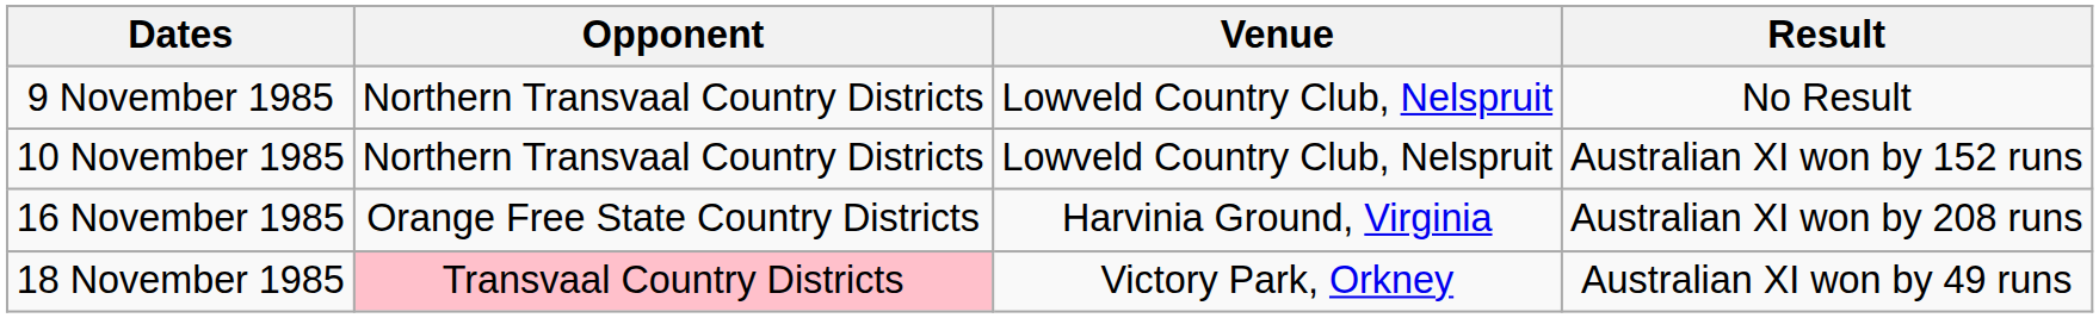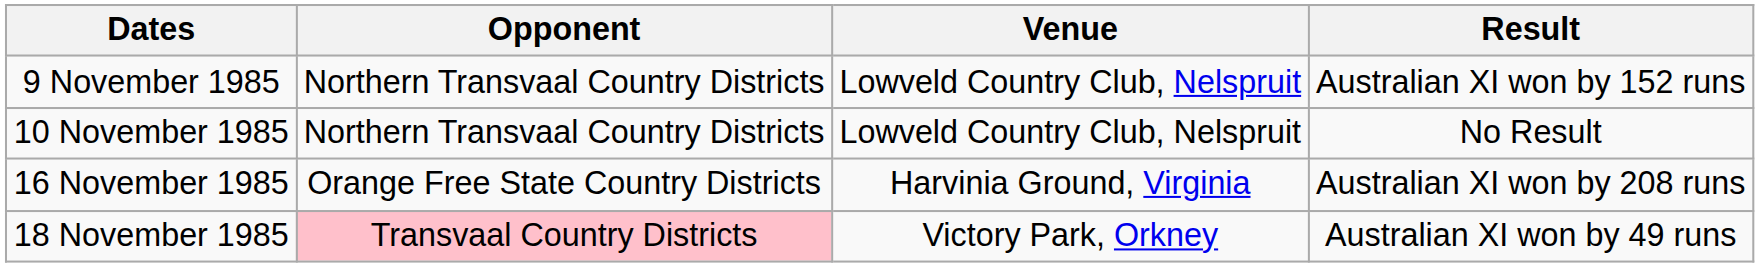9 November 1985 | Result: No Result -> Australian XI won by 152 runs
10 November 1985 | Result: Australian XI won by 152 runs -> No Result
